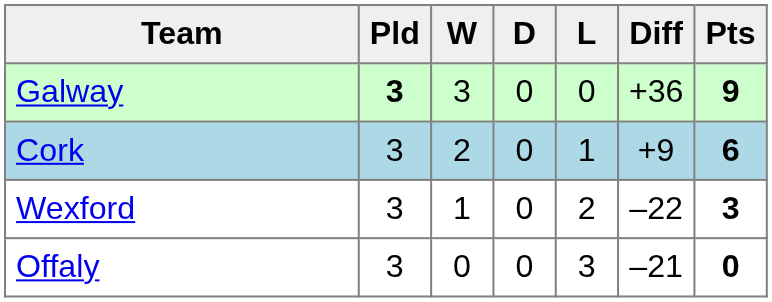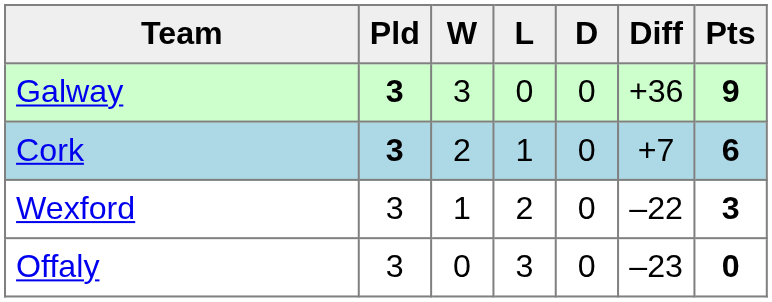columns swapped: D <-> L
Cork | Pld: normal -> bold
Cork | Diff: +9 -> +7
Offaly | Diff: –21 -> –23
